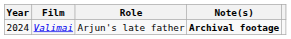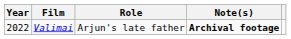Valimai | Year: 2024 -> 2022
